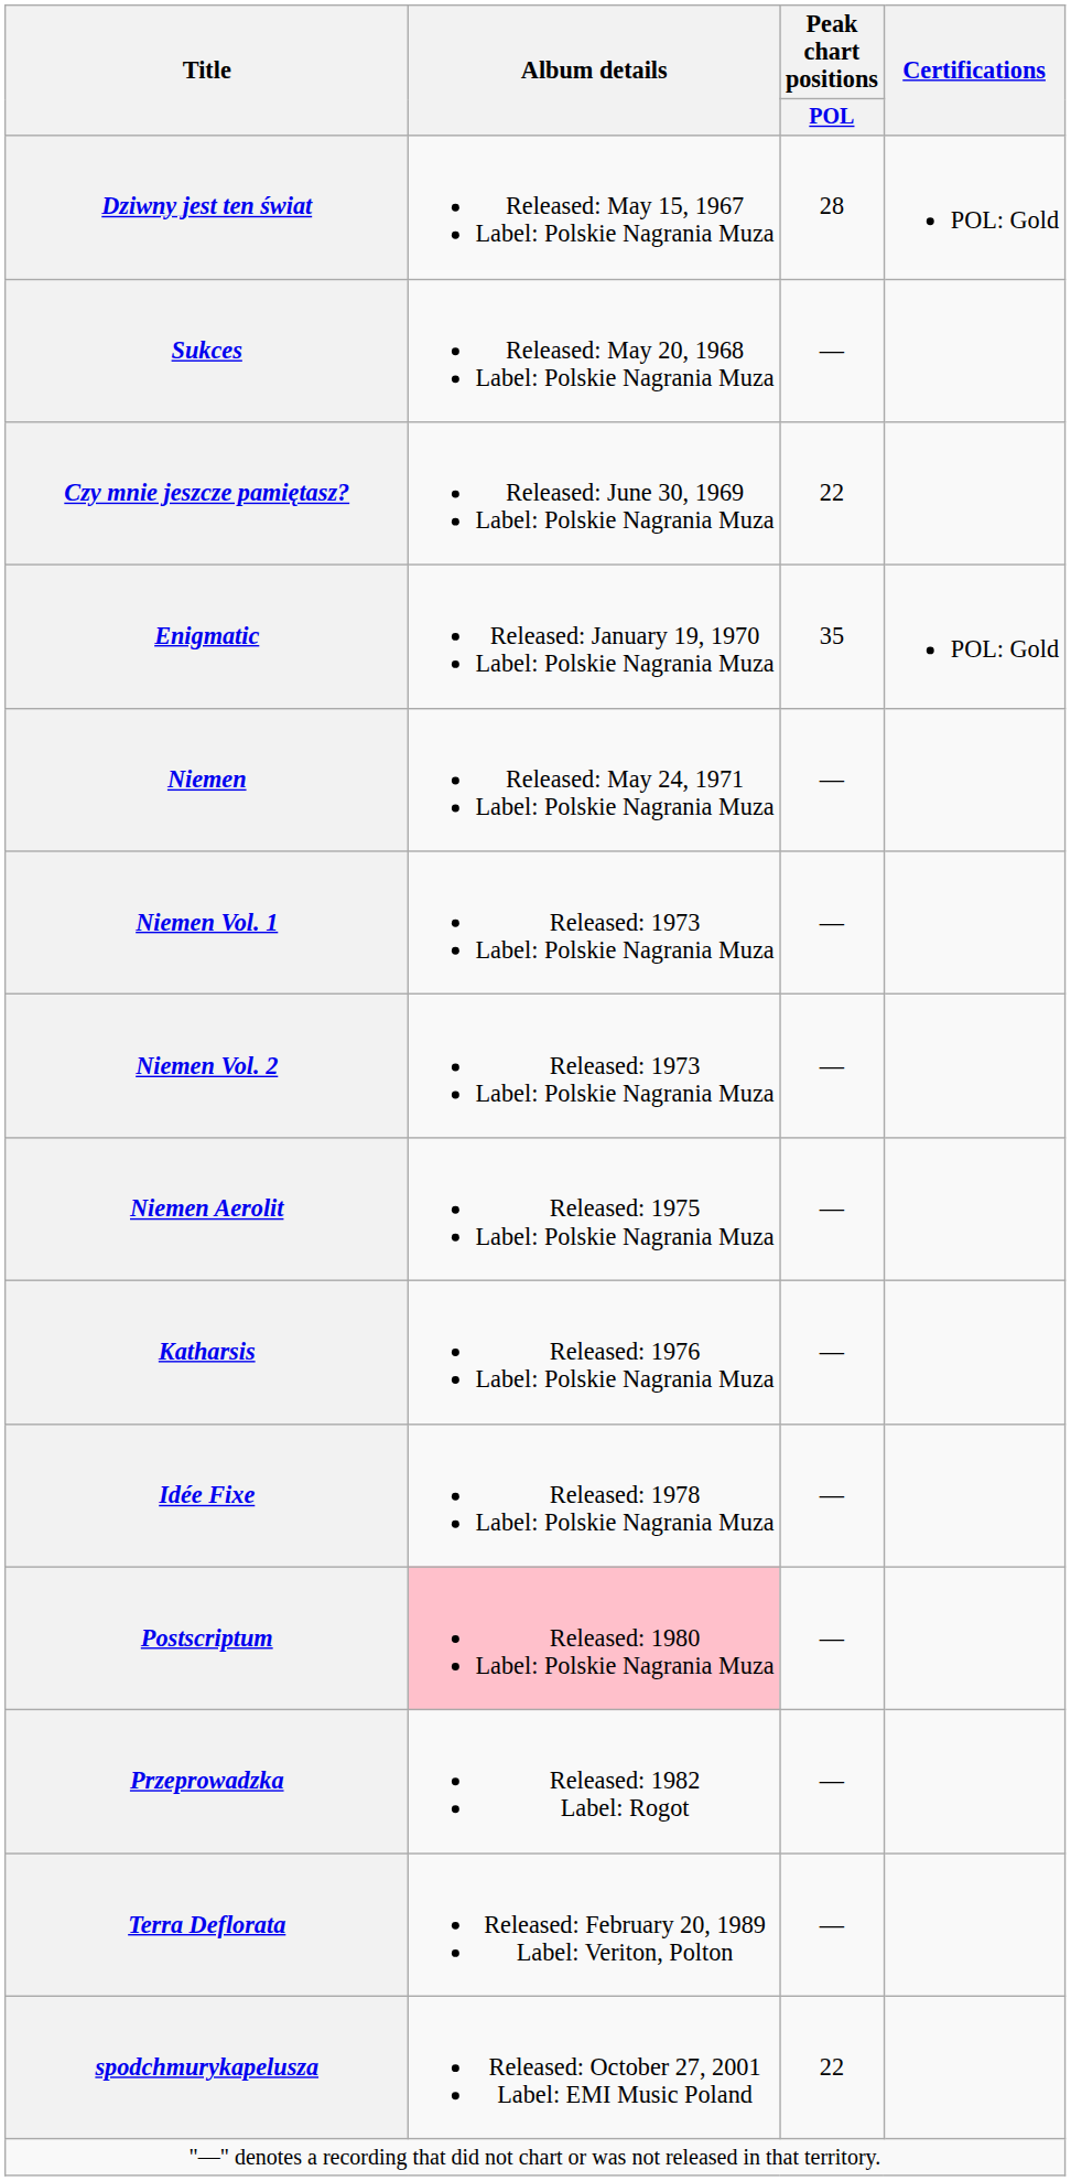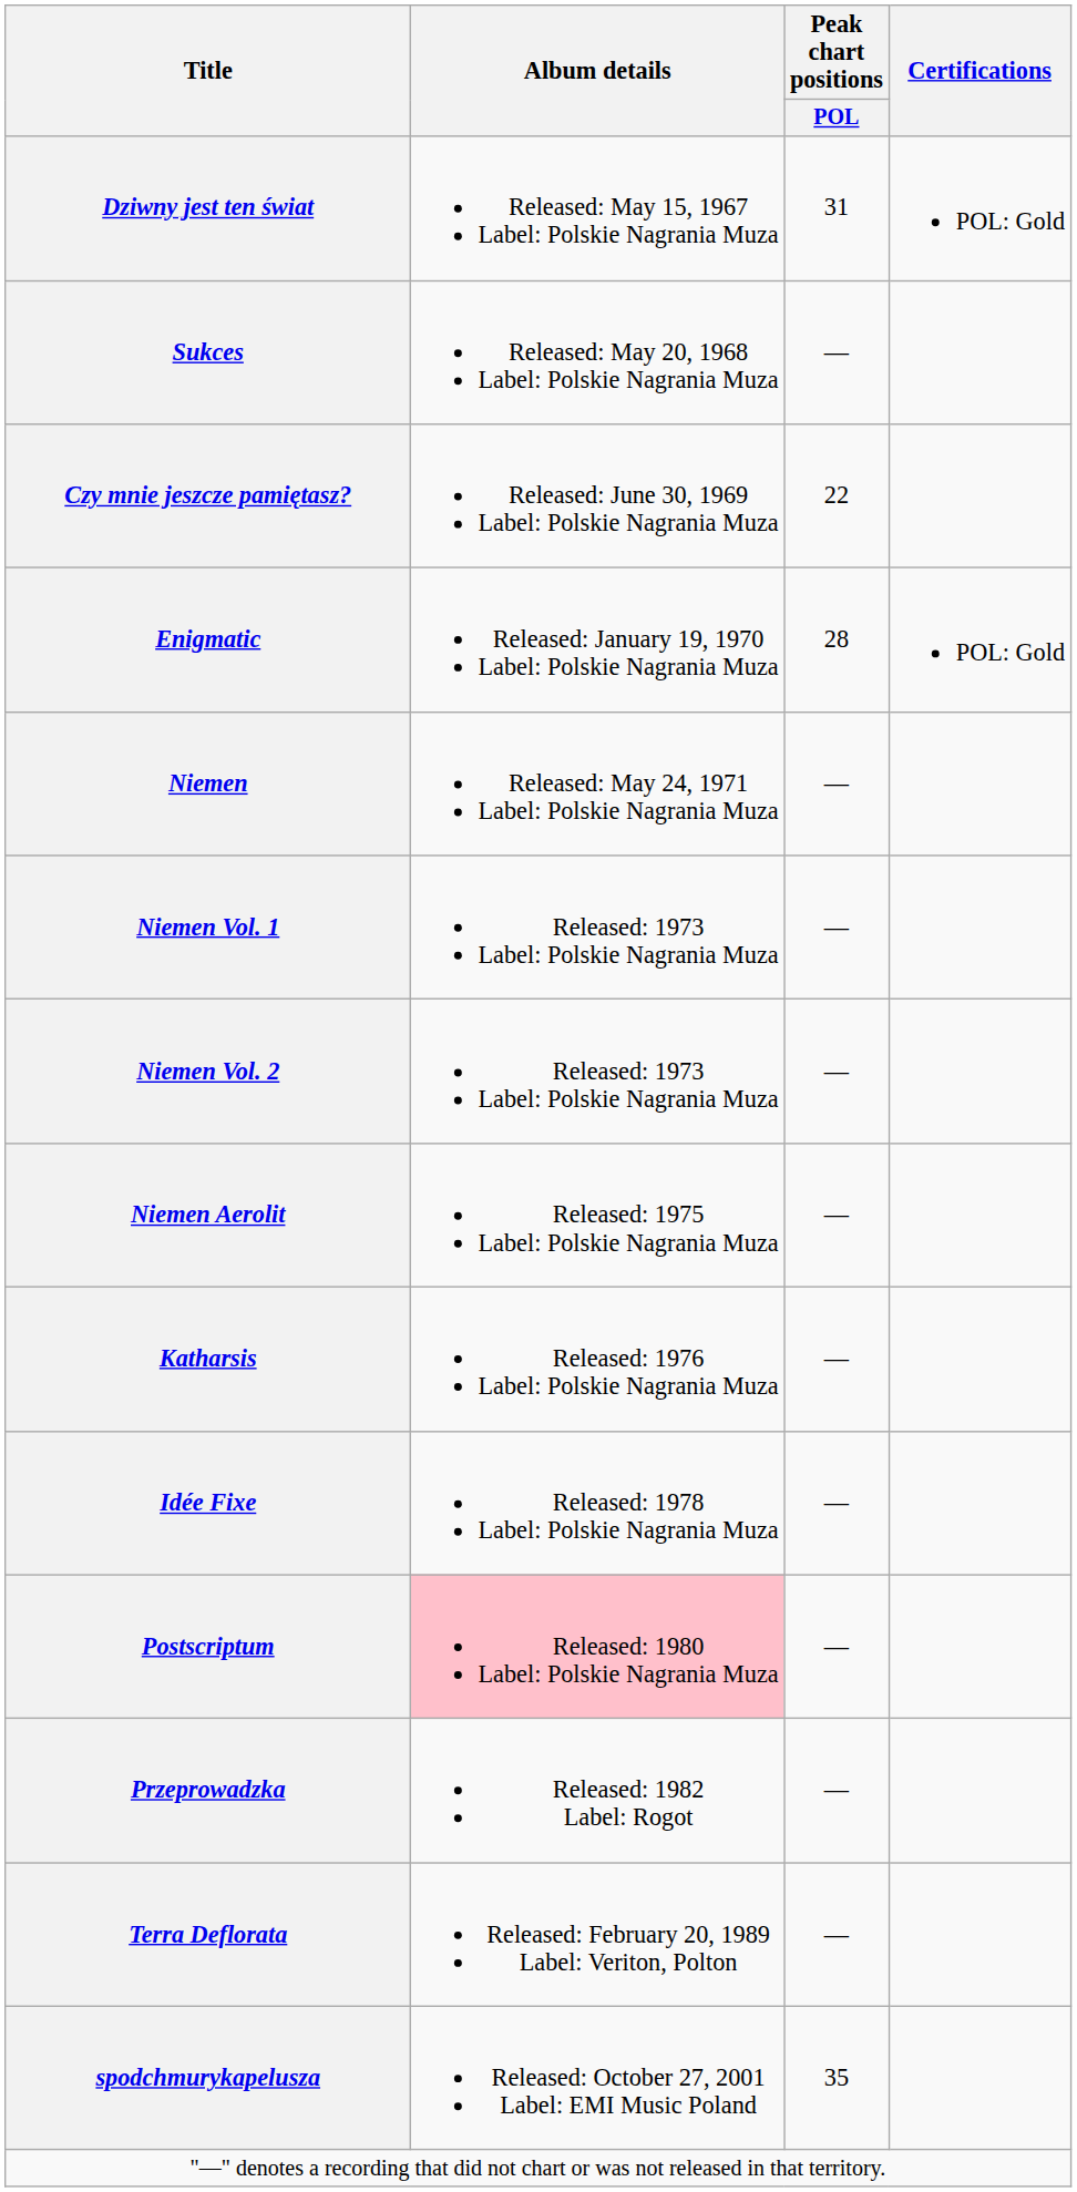Dziwny jest ten świat | Peak chart positions / POL: 28 -> 31
Enigmatic | Peak chart positions / POL: 35 -> 28
spodchmurykapelusza | Peak chart positions / POL: 22 -> 35
